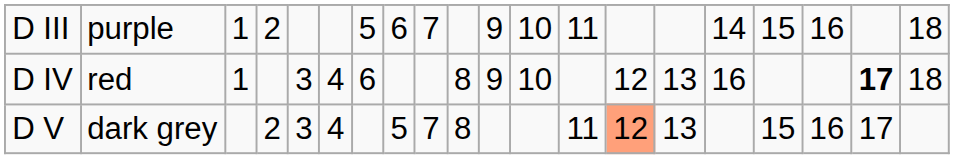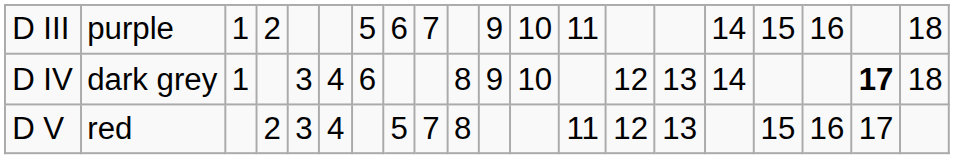D IV | column 2: red -> dark grey
D IV | column 16: 16 -> 14
D V | column 2: dark grey -> red
D V | column 14: lightsalmon background -> no background
